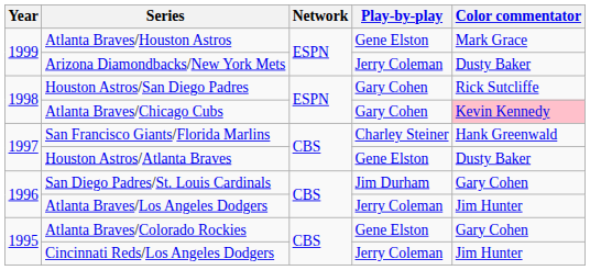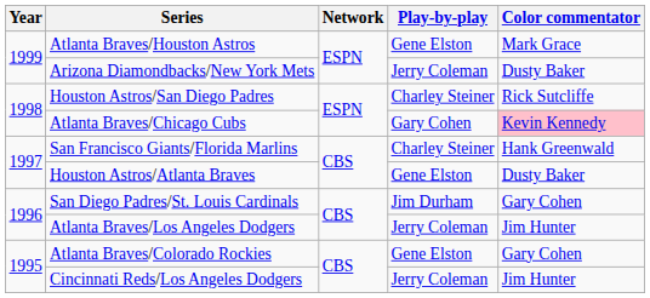Houston Astros/San Diego Padres | Play-by-play: Gary Cohen -> Charley Steiner
